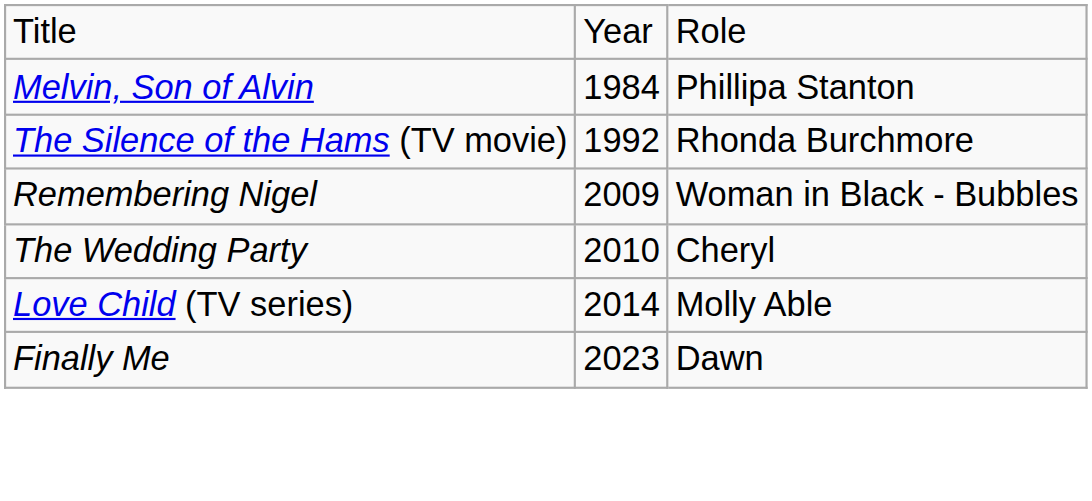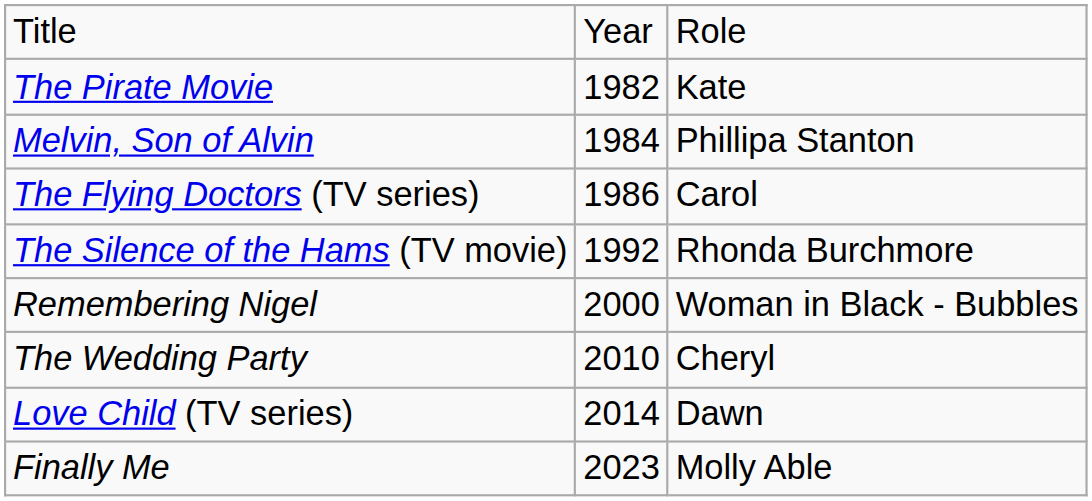+ row: The Pirate Movie | 1982 | Kate
+ row: The Flying Doctors (TV series) | 1986 | Carol
Remembering Nigel | column 2: 2009 -> 2000
Love Child (TV series) | column 3: Molly Able -> Dawn
Finally Me | column 3: Dawn -> Molly Able
